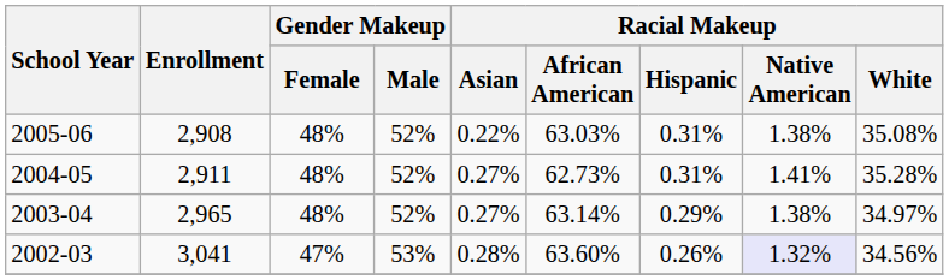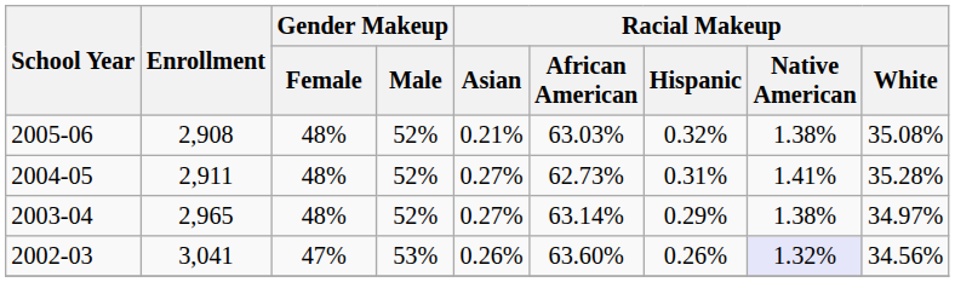2005-06 | Racial Makeup / Asian: 0.22% -> 0.21%
2005-06 | Racial Makeup / Hispanic: 0.31% -> 0.32%
2002-03 | Racial Makeup / Asian: 0.28% -> 0.26%
